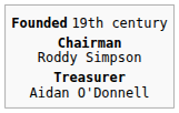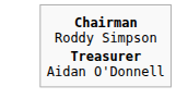- row: Founded | 19th century
